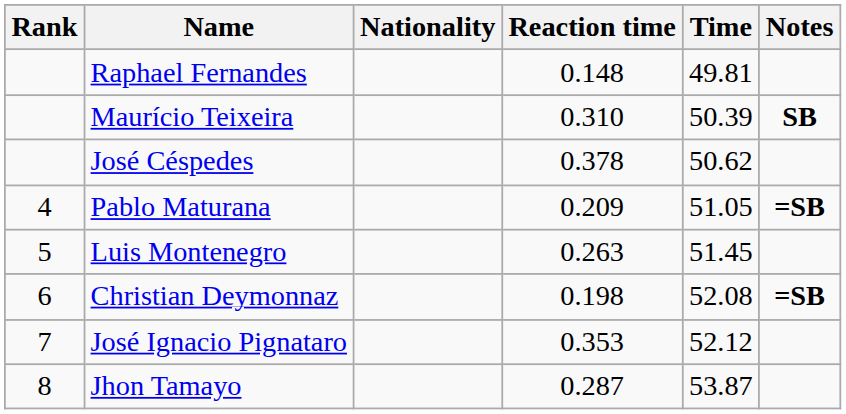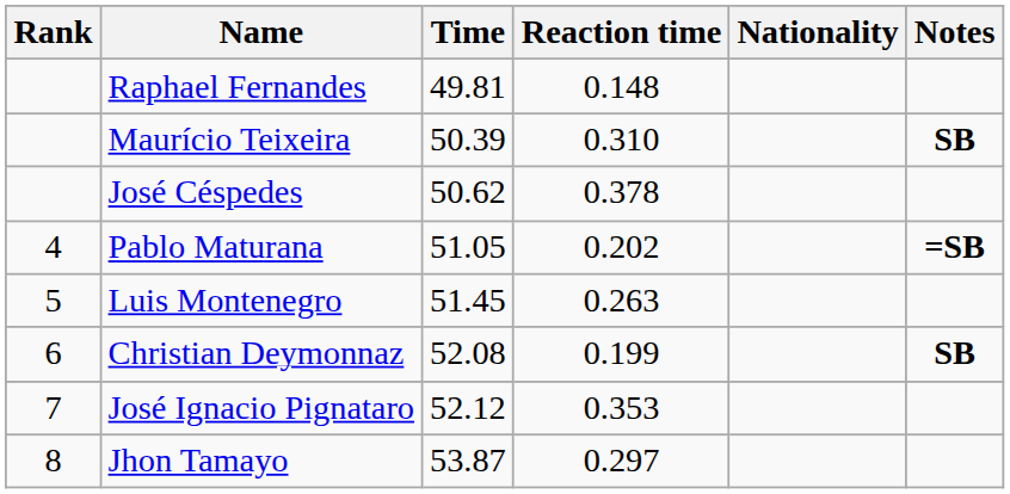columns swapped: Nationality <-> Time
Pablo Maturana | Reaction time: 0.209 -> 0.202
Christian Deymonnaz | Reaction time: 0.198 -> 0.199
Christian Deymonnaz | Notes: =SB -> SB
Jhon Tamayo | Reaction time: 0.287 -> 0.297
